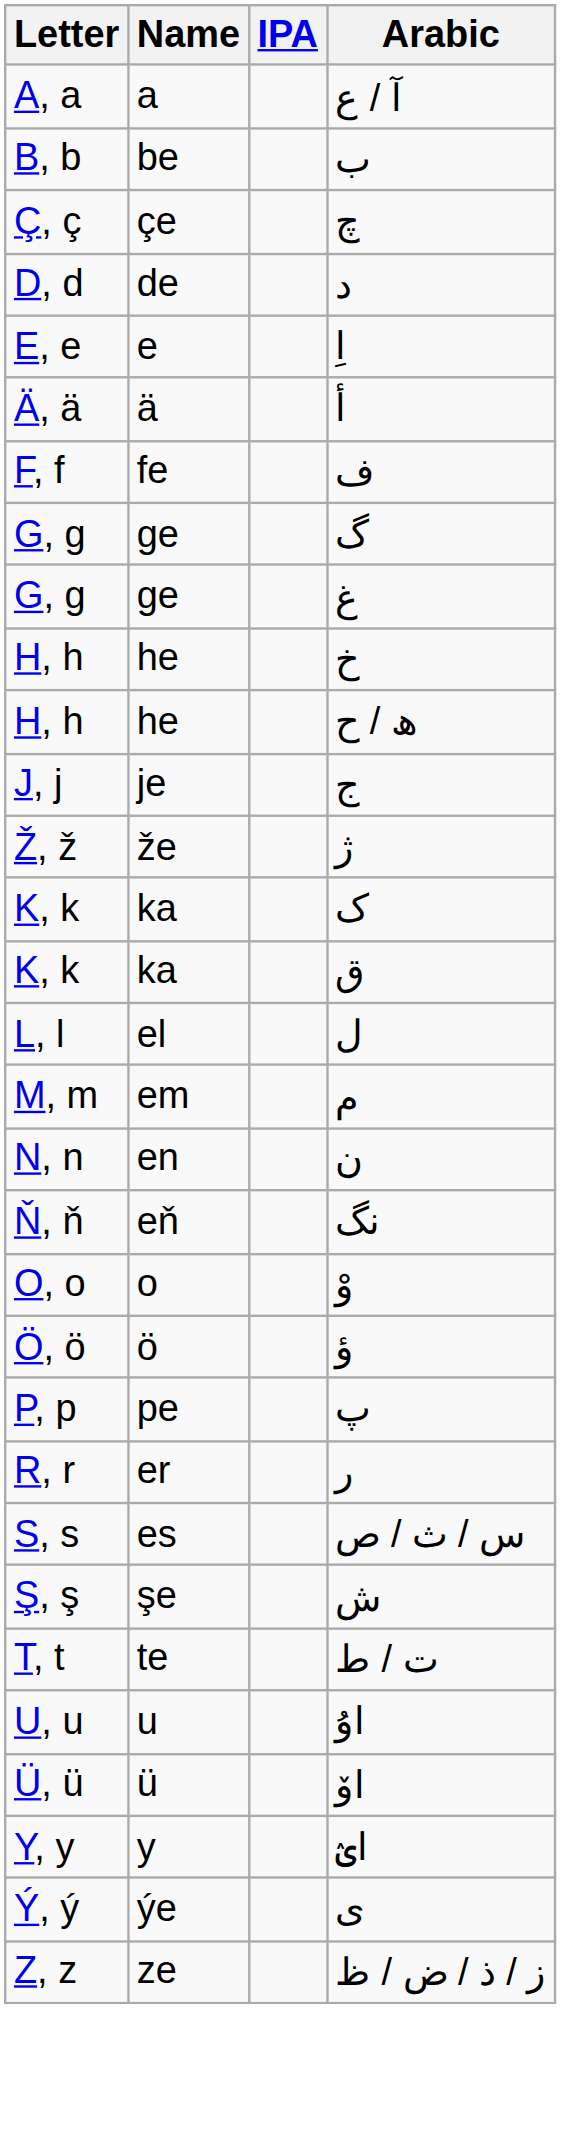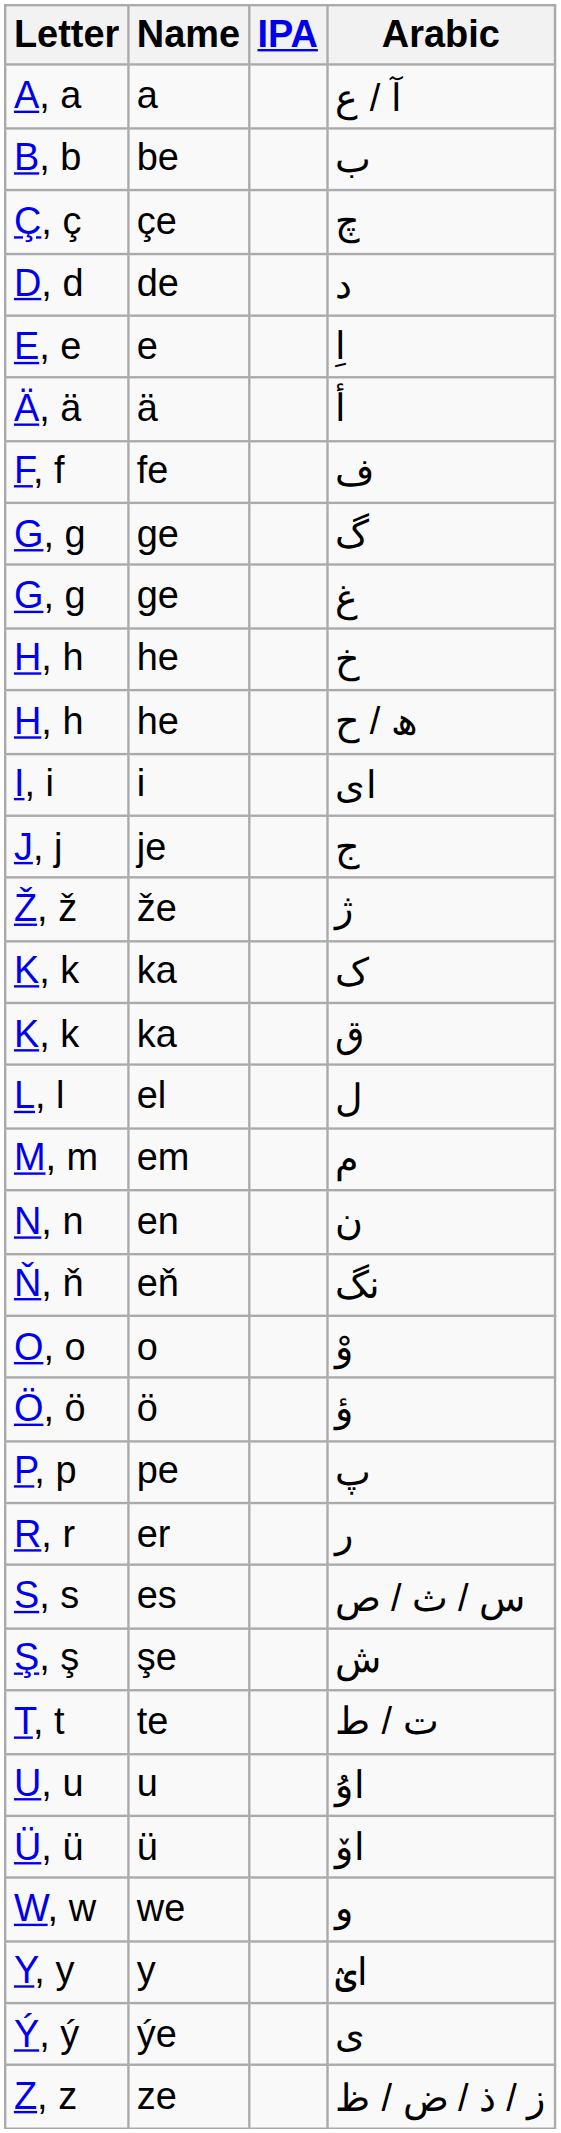+ row: I, i | i | ای
+ row: W, w | we | و
